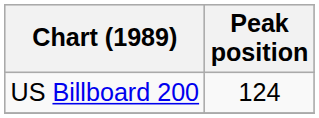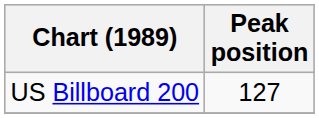US Billboard 200 | Peak position: 124 -> 127
